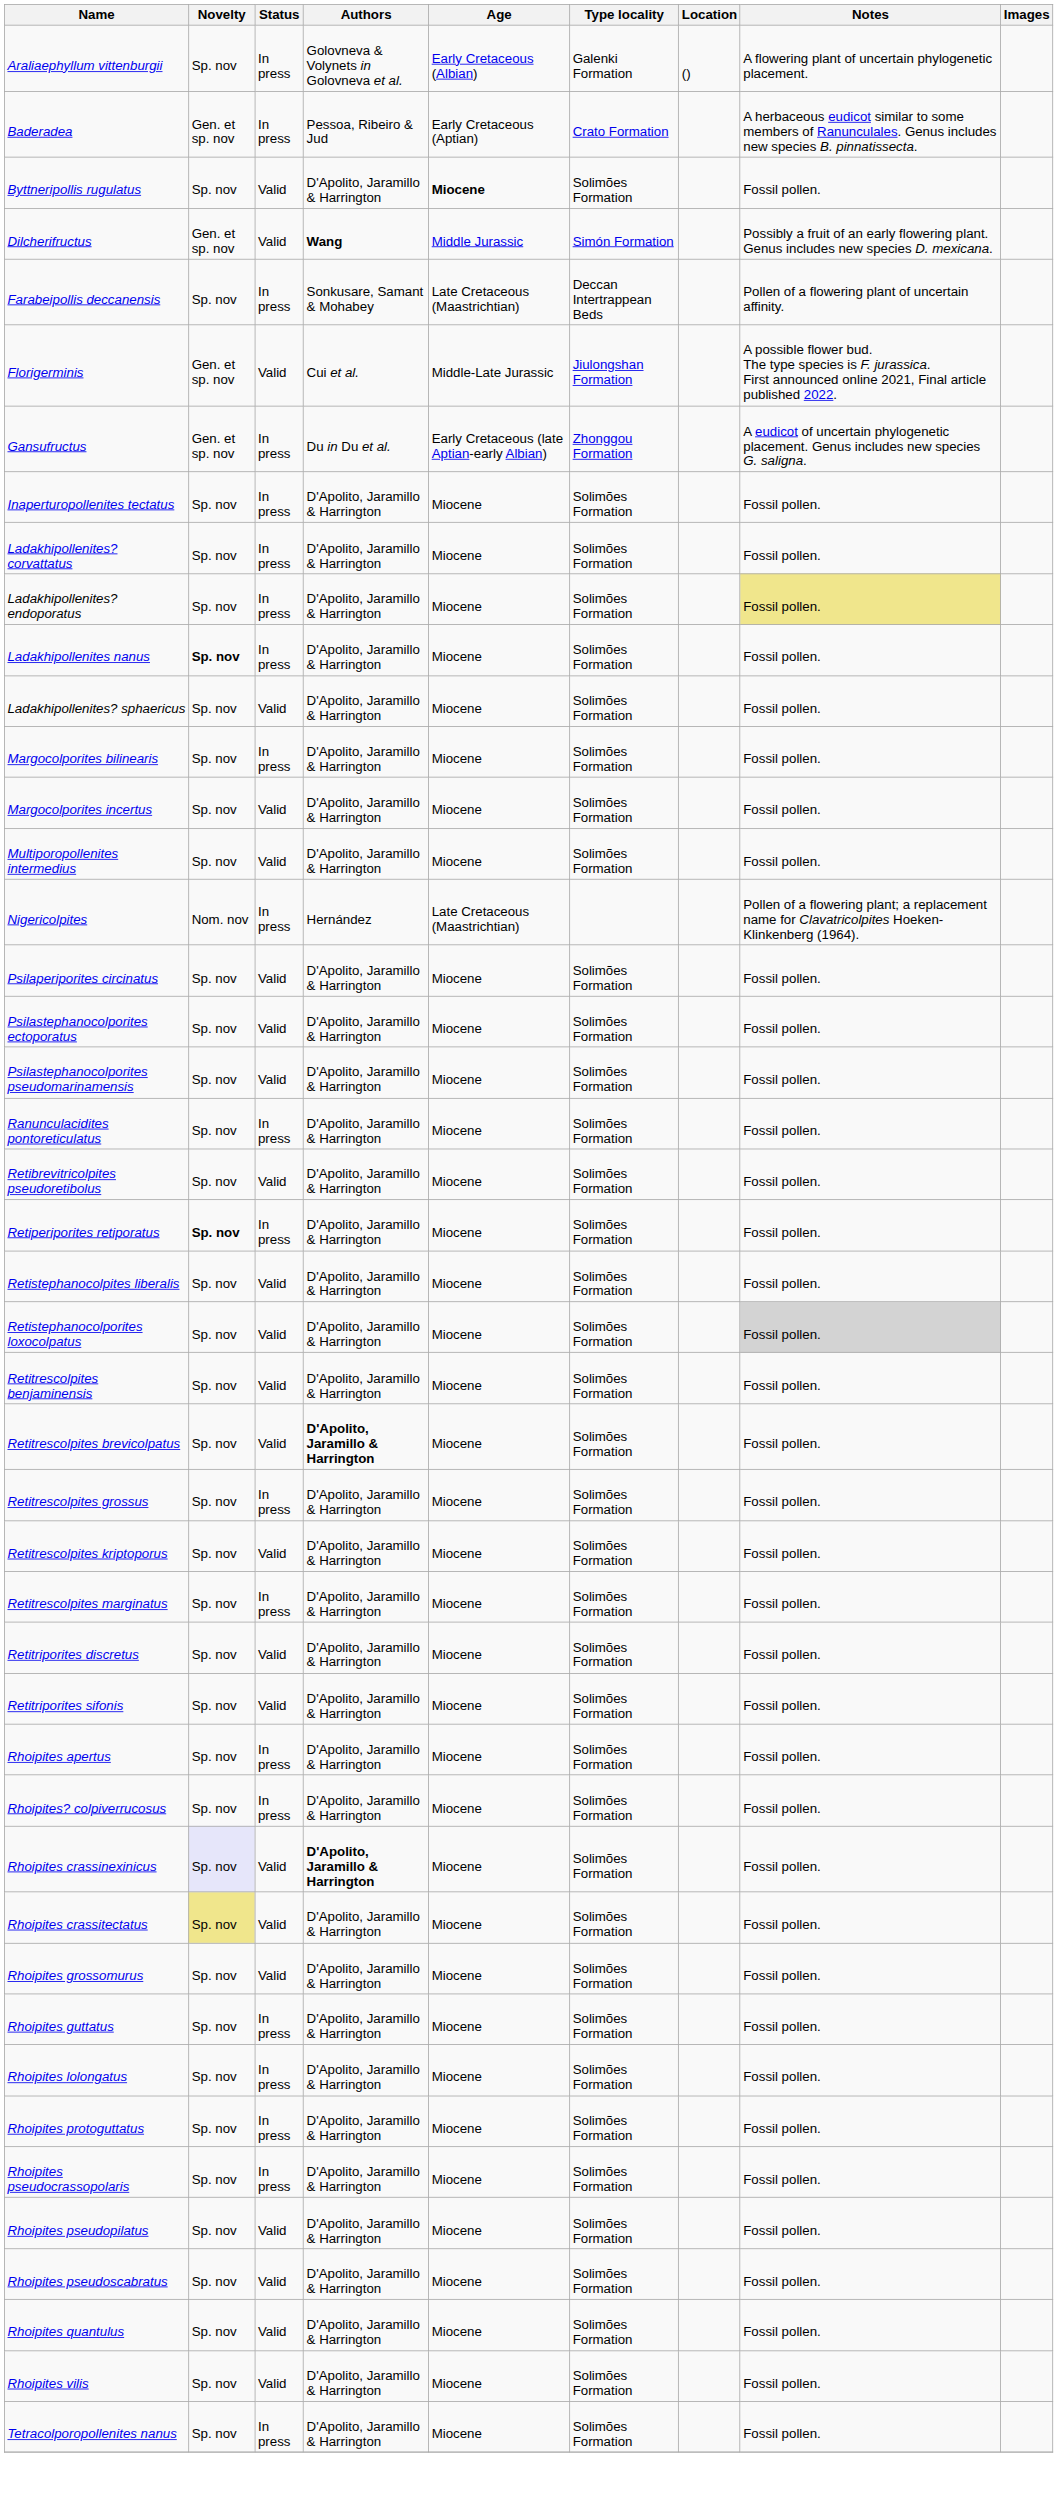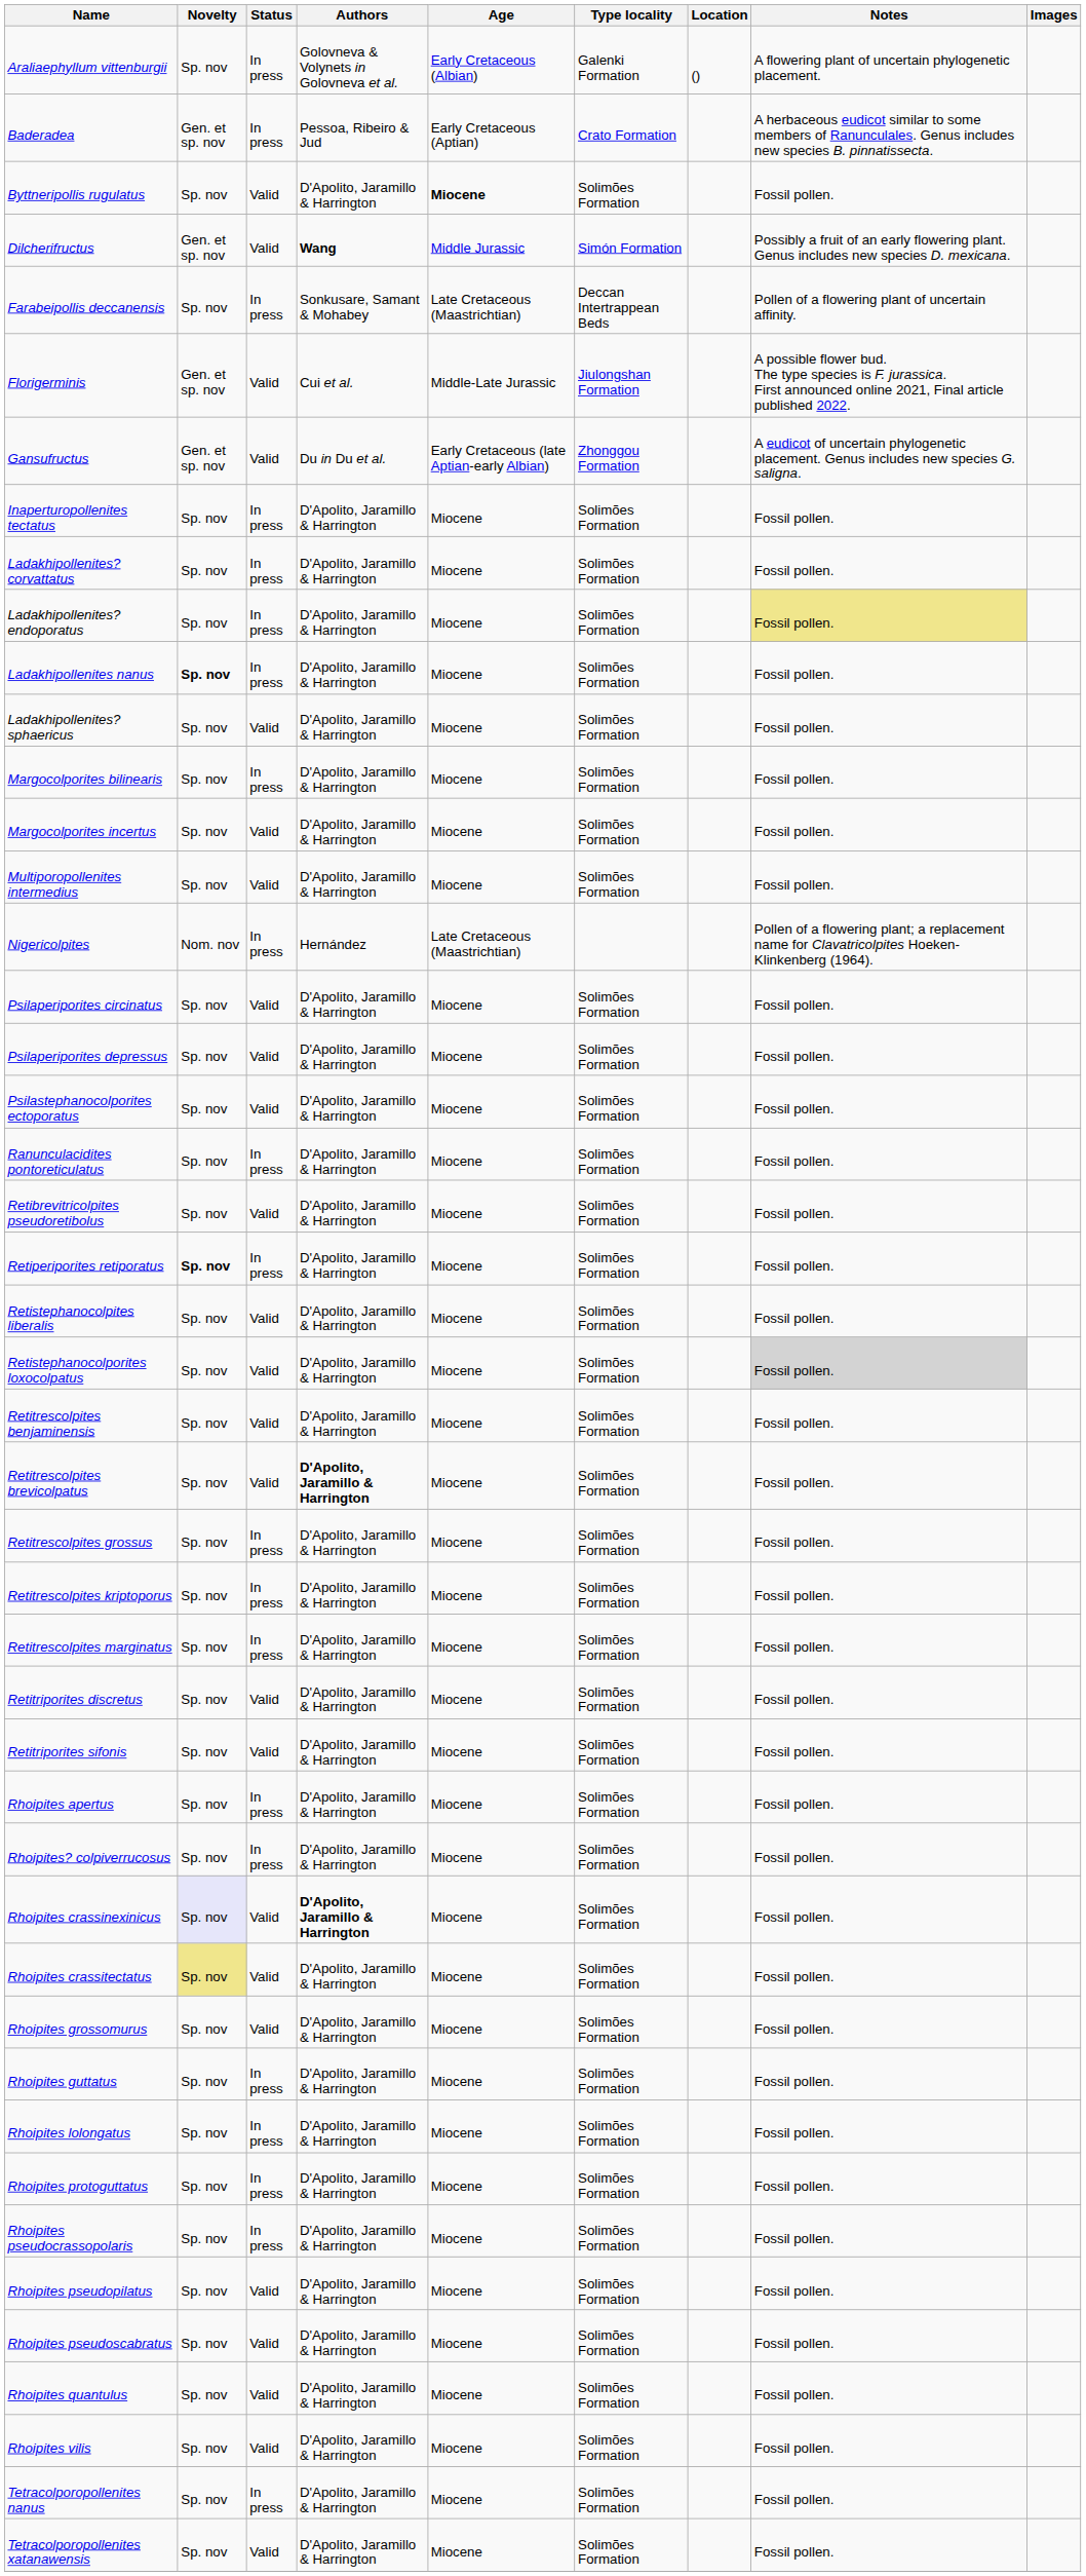Gansufructus | Status: In press -> Valid
+ row: Psilaperiporites depressus | Sp. nov | Valid | D'Apolito, Jaramillo & Harrington | Miocene | Solimões Formation | Fossil pollen.
- row: Psilastephanocolporites pseudomarinamensis | Sp. nov | Valid | D'Apolito, Jaramillo & Harrington | Miocene | Solimões Formation | Fossil pollen.
Retitrescolpites kriptoporus | Status: Valid -> In press
+ row: Tetracolporopollenites xatanawensis | Sp. nov | Valid | D'Apolito, Jaramillo & Harrington | Miocene | Solimões Formation | Fossil pollen.
